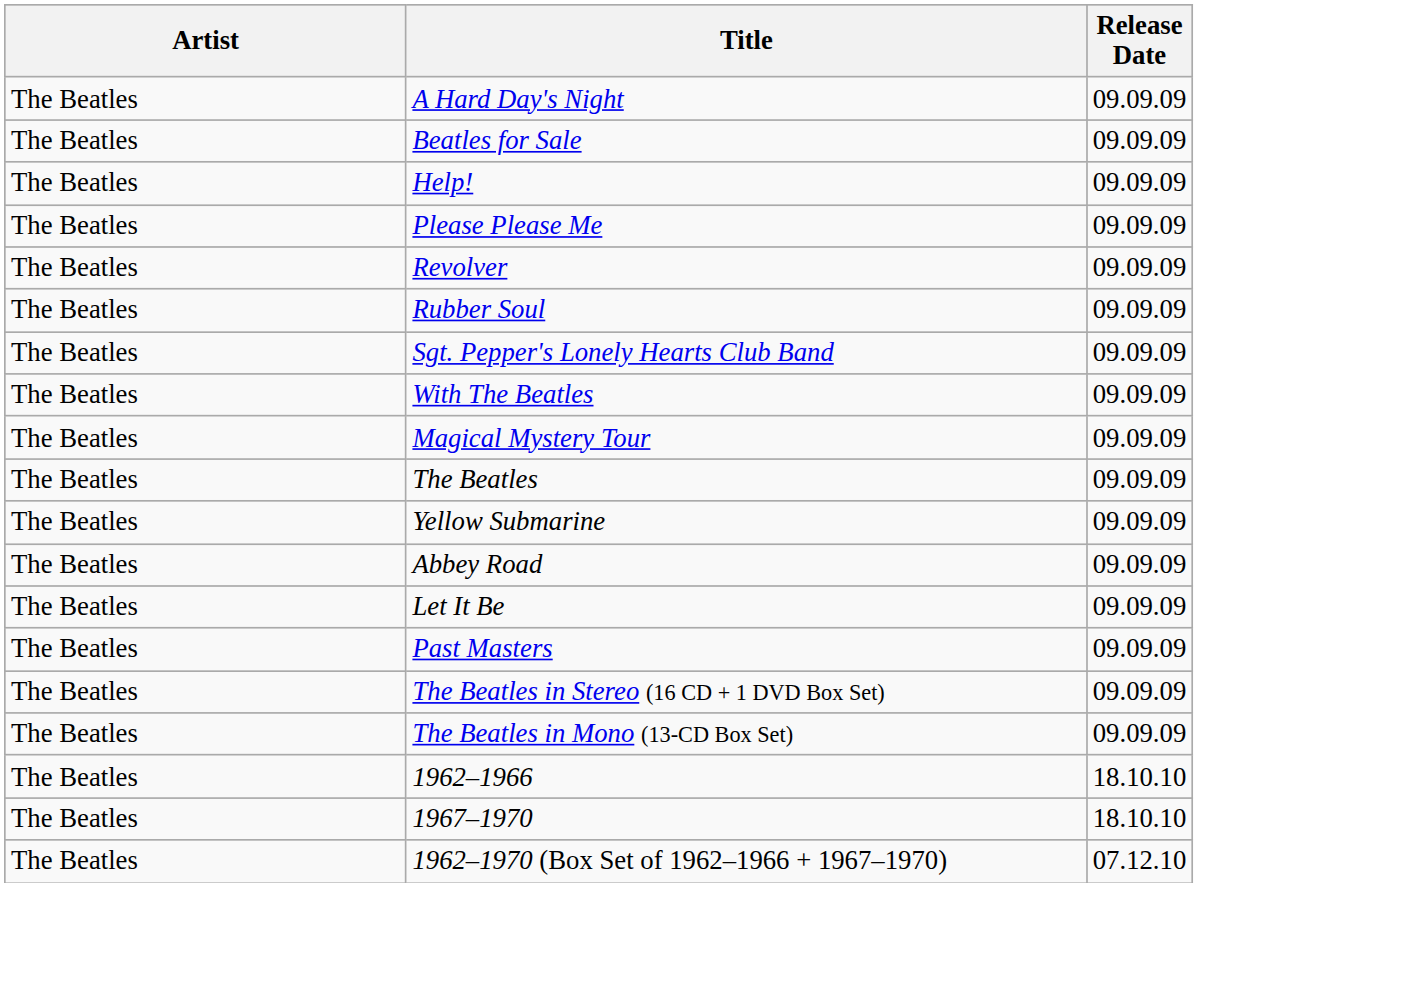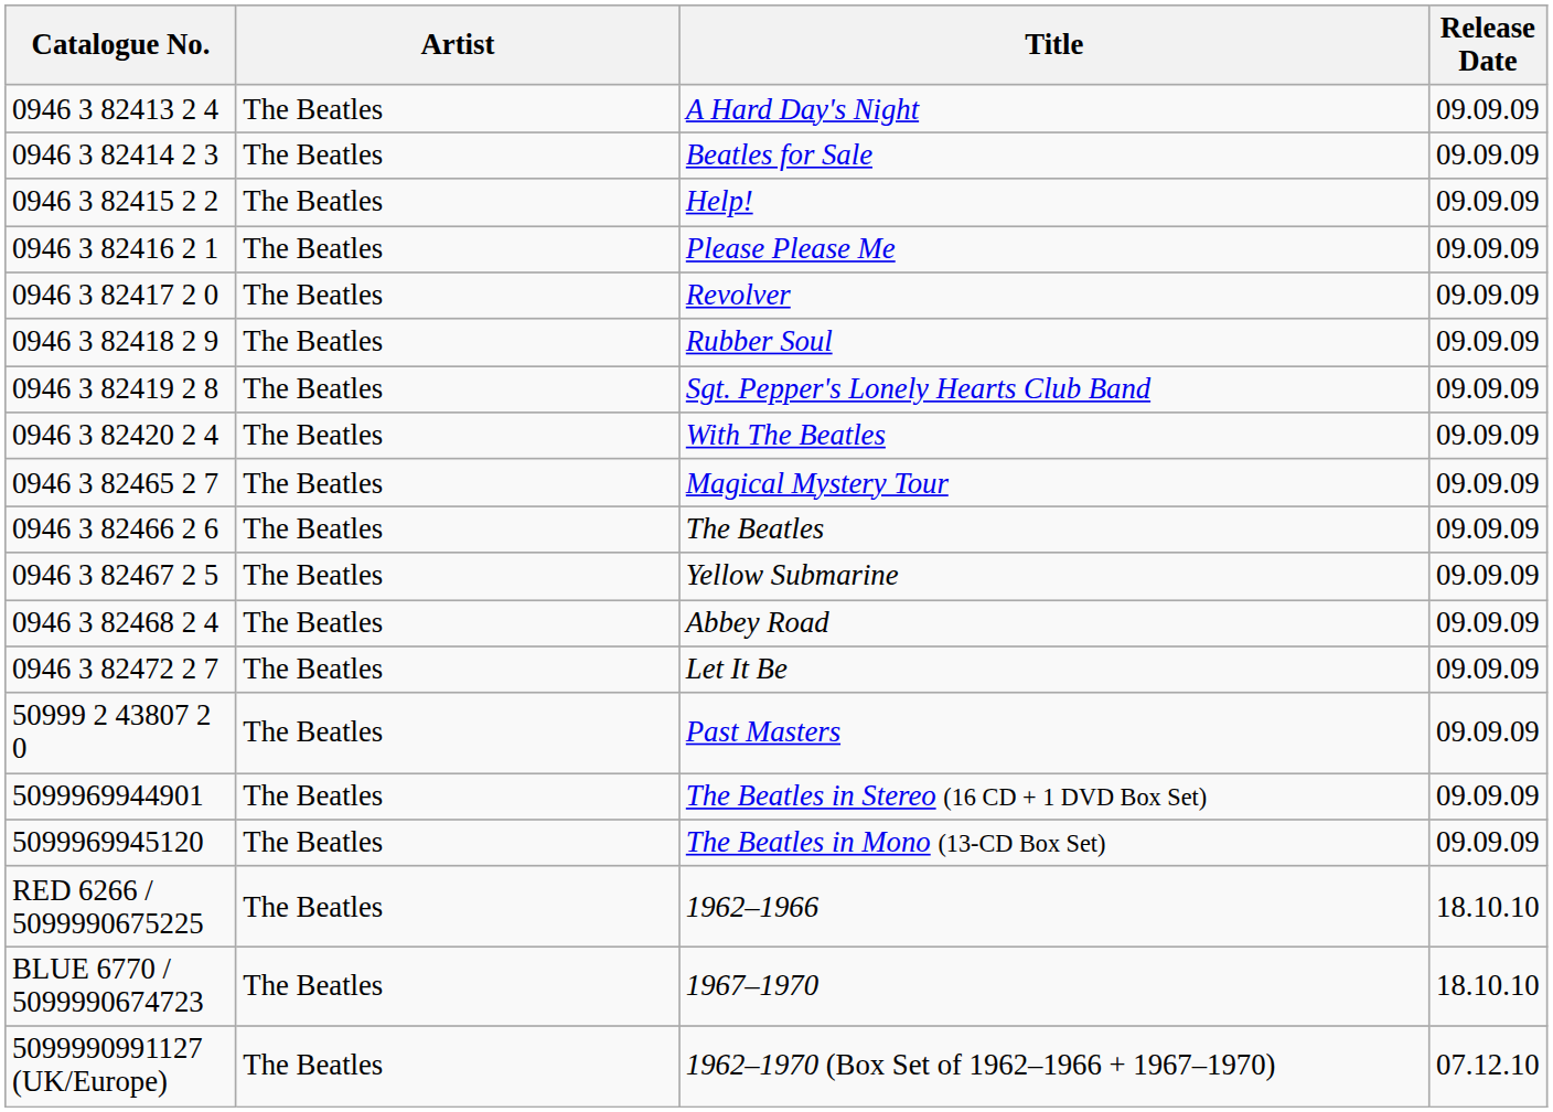+ column: Catalogue No. | 0946 3 82413 2 4 | 0946 3 82414 2 3 | 0946 3 82415 2 2 | 0946 3 82416 2 1 | 0946 3 82417 2 0 | 0946 3 82418 2 9 | 0946 3 82419 2 8 | 0946 3 82420 2 4 | 0946 3 82465 2 7 | 0946 3 82466 2 6 | 0946 3 82467 2 5 | 0946 3 82468 2 4 | 0946 3 82472 2 7 | 50999 2 43807 2 0 | 5099969944901 | 5099969945120 | RED 6266 / 5099990675225 | BLUE 6770 / 5099990674723 | 5099990991127 (UK/Europe)
